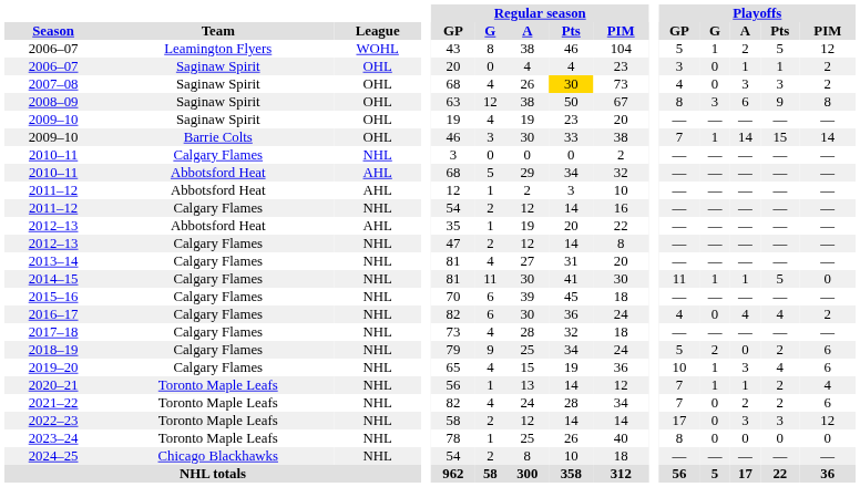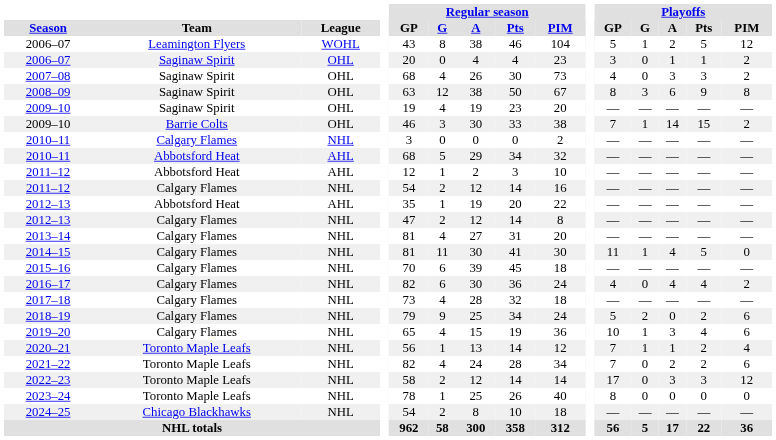2007–08 | Regular season / Pts: gold background -> no background
2009–10 / Barrie Colts | Playoffs / PIM: 14 -> 2
2014–15 | Playoffs / A: 1 -> 4
